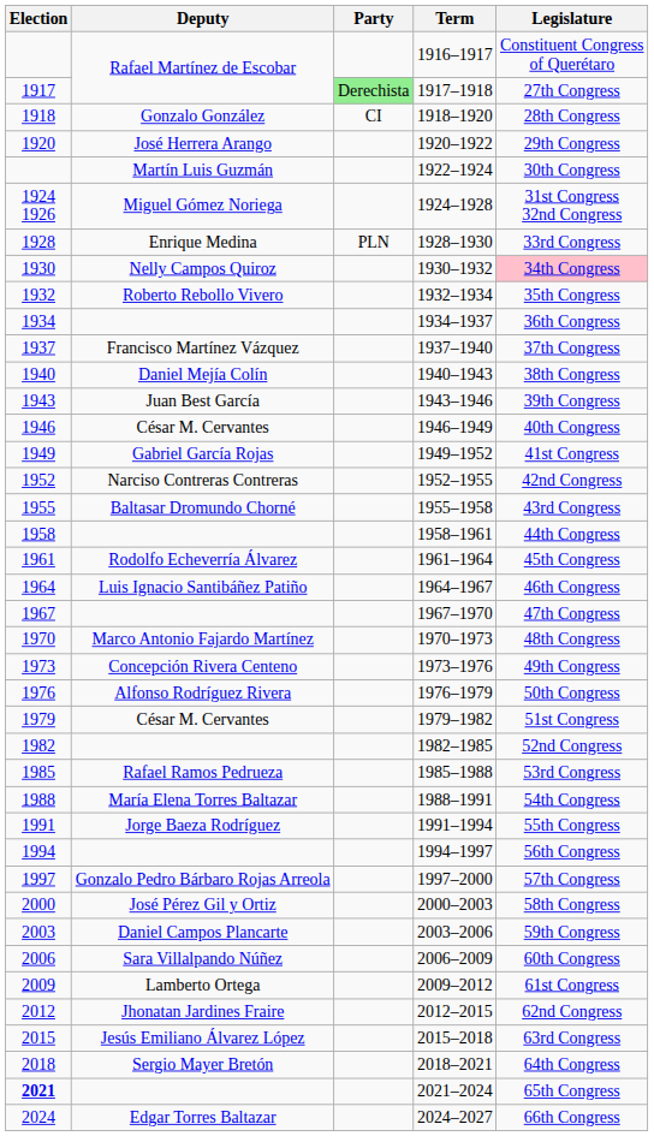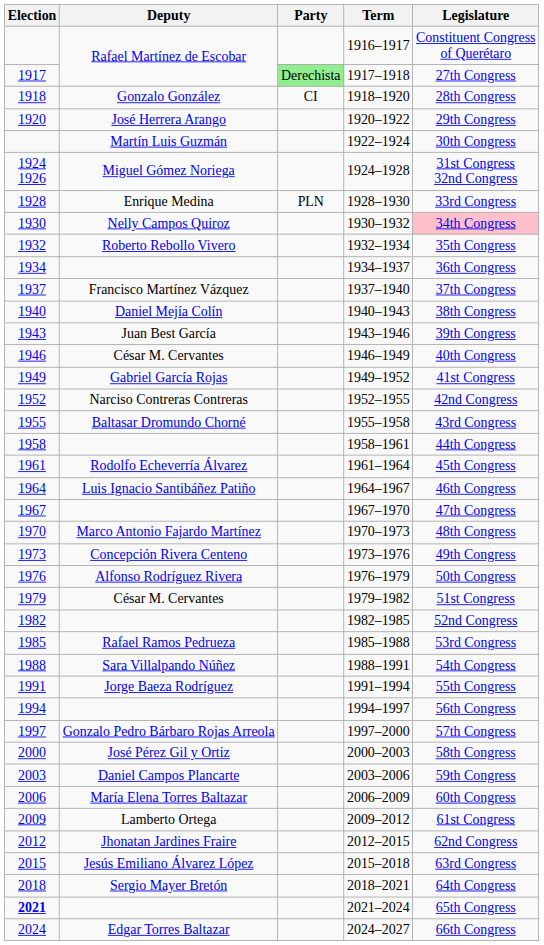1988–1991 | Deputy: María Elena Torres Baltazar -> Sara Villalpando Núñez
2006–2009 | Deputy: Sara Villalpando Núñez -> María Elena Torres Baltazar
